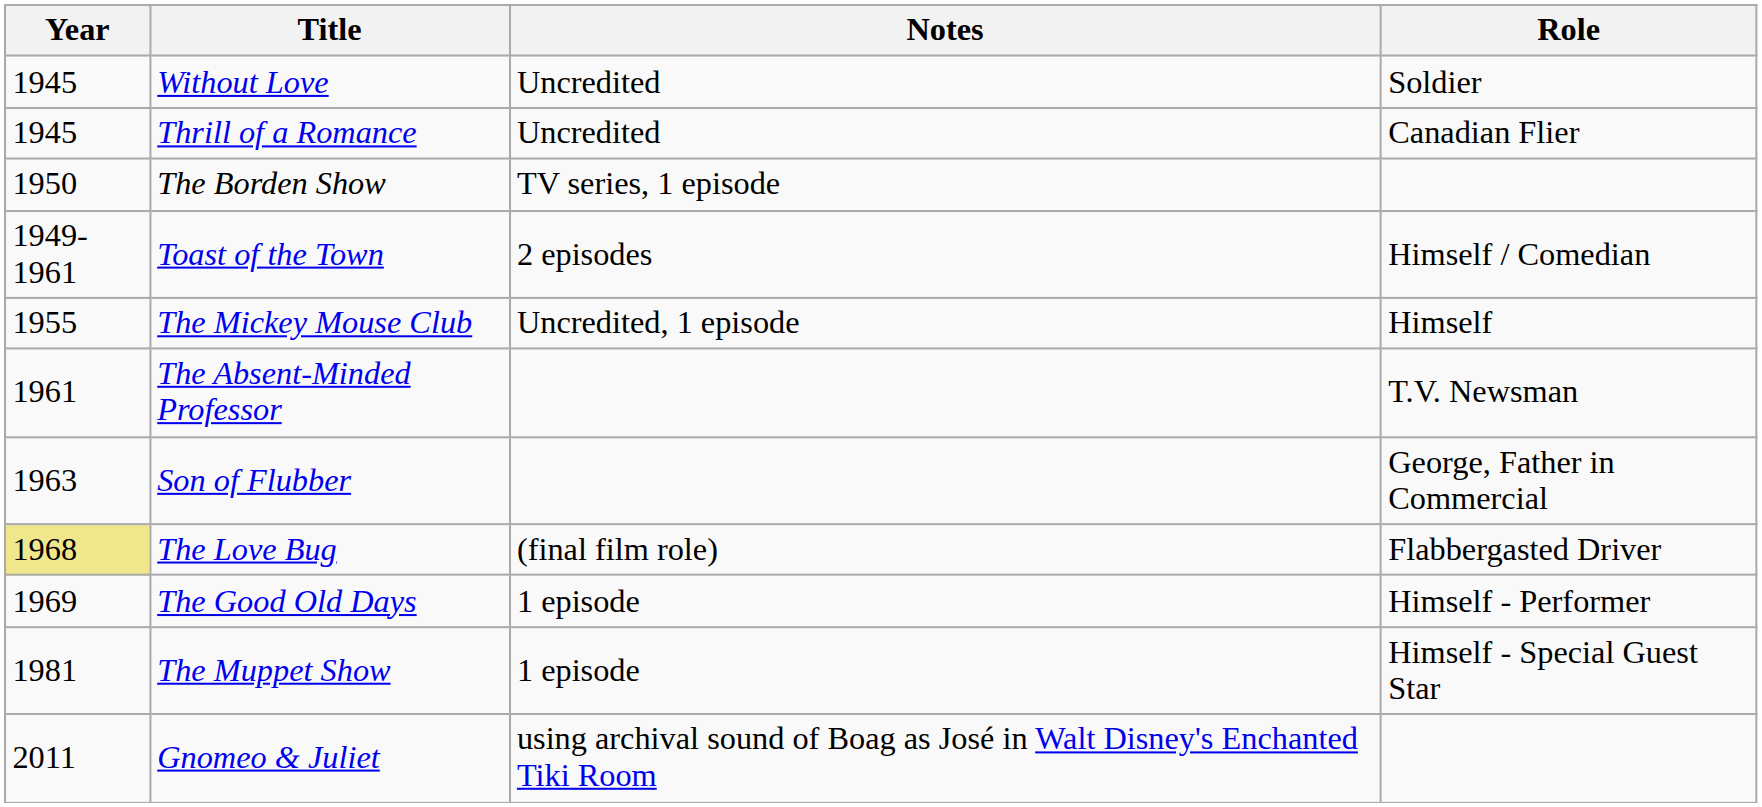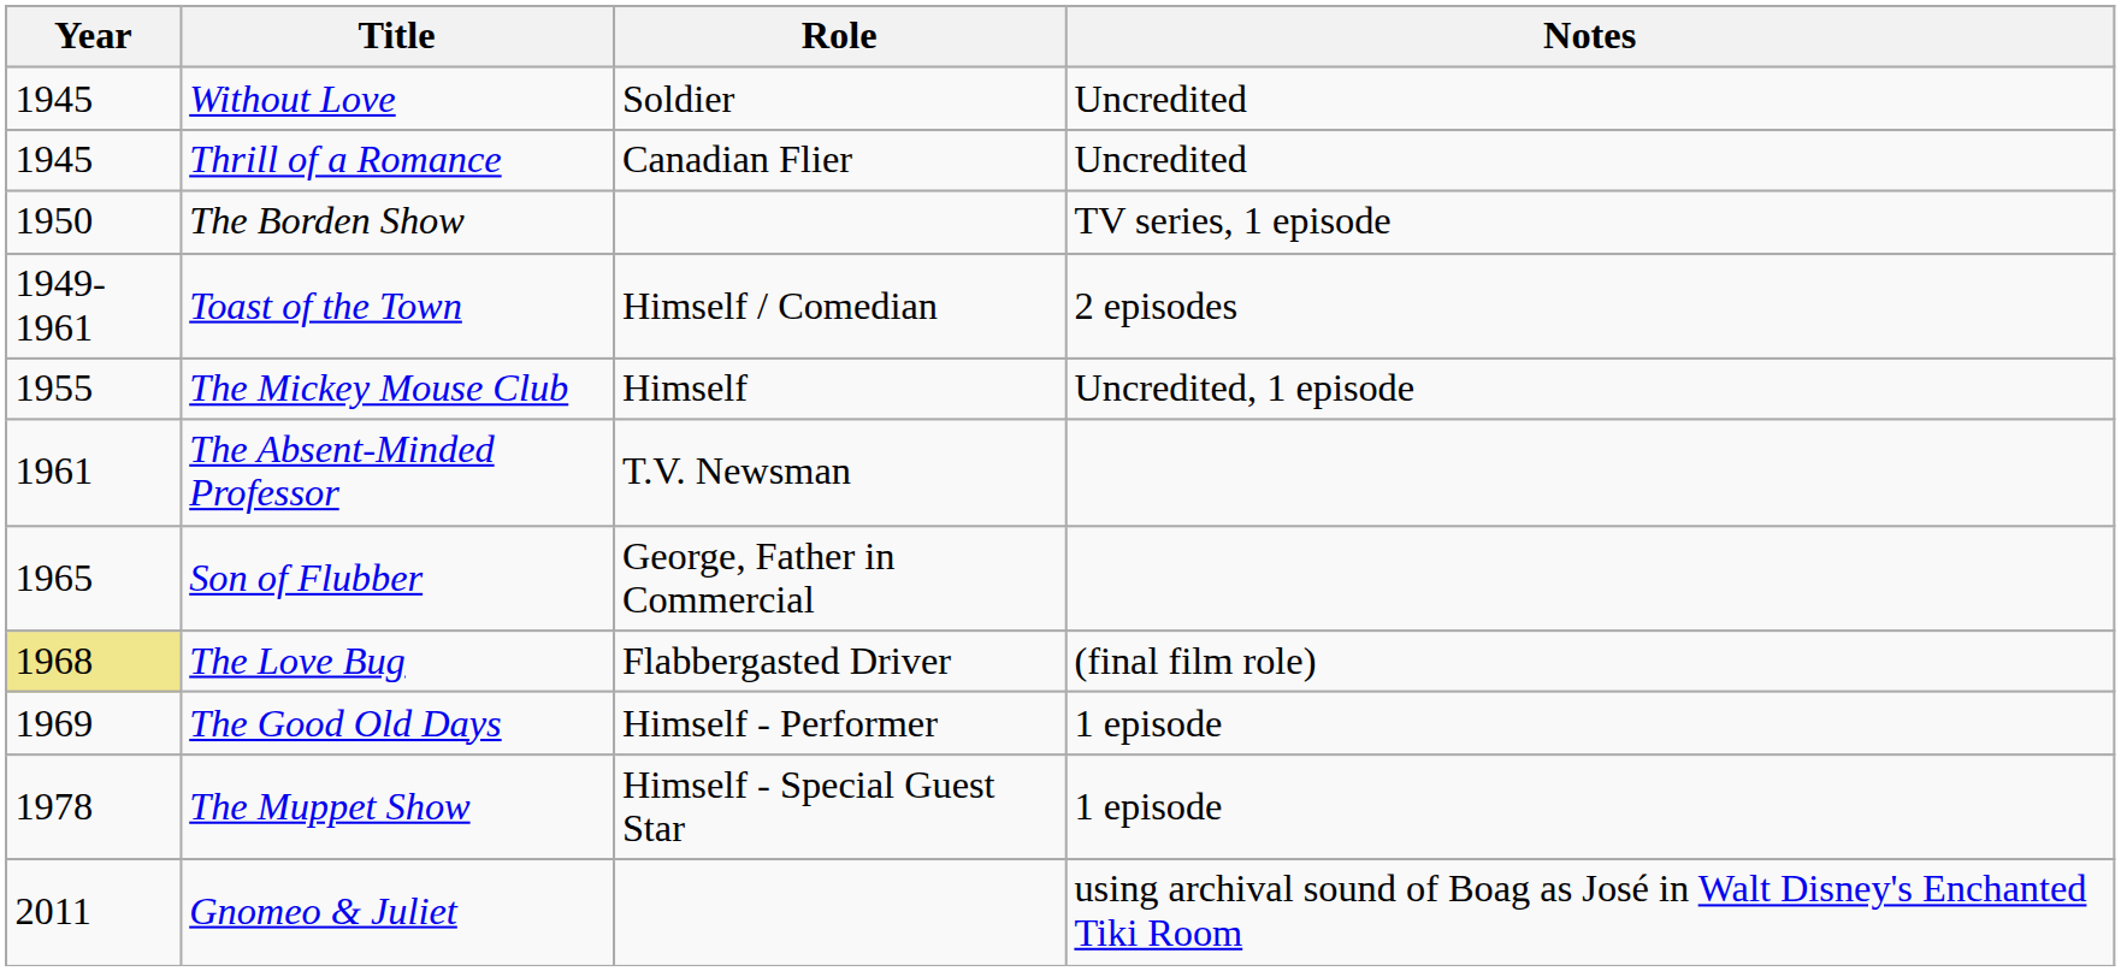columns swapped: Role <-> Notes
Son of Flubber | Year: 1963 -> 1965
The Muppet Show | Year: 1981 -> 1978
